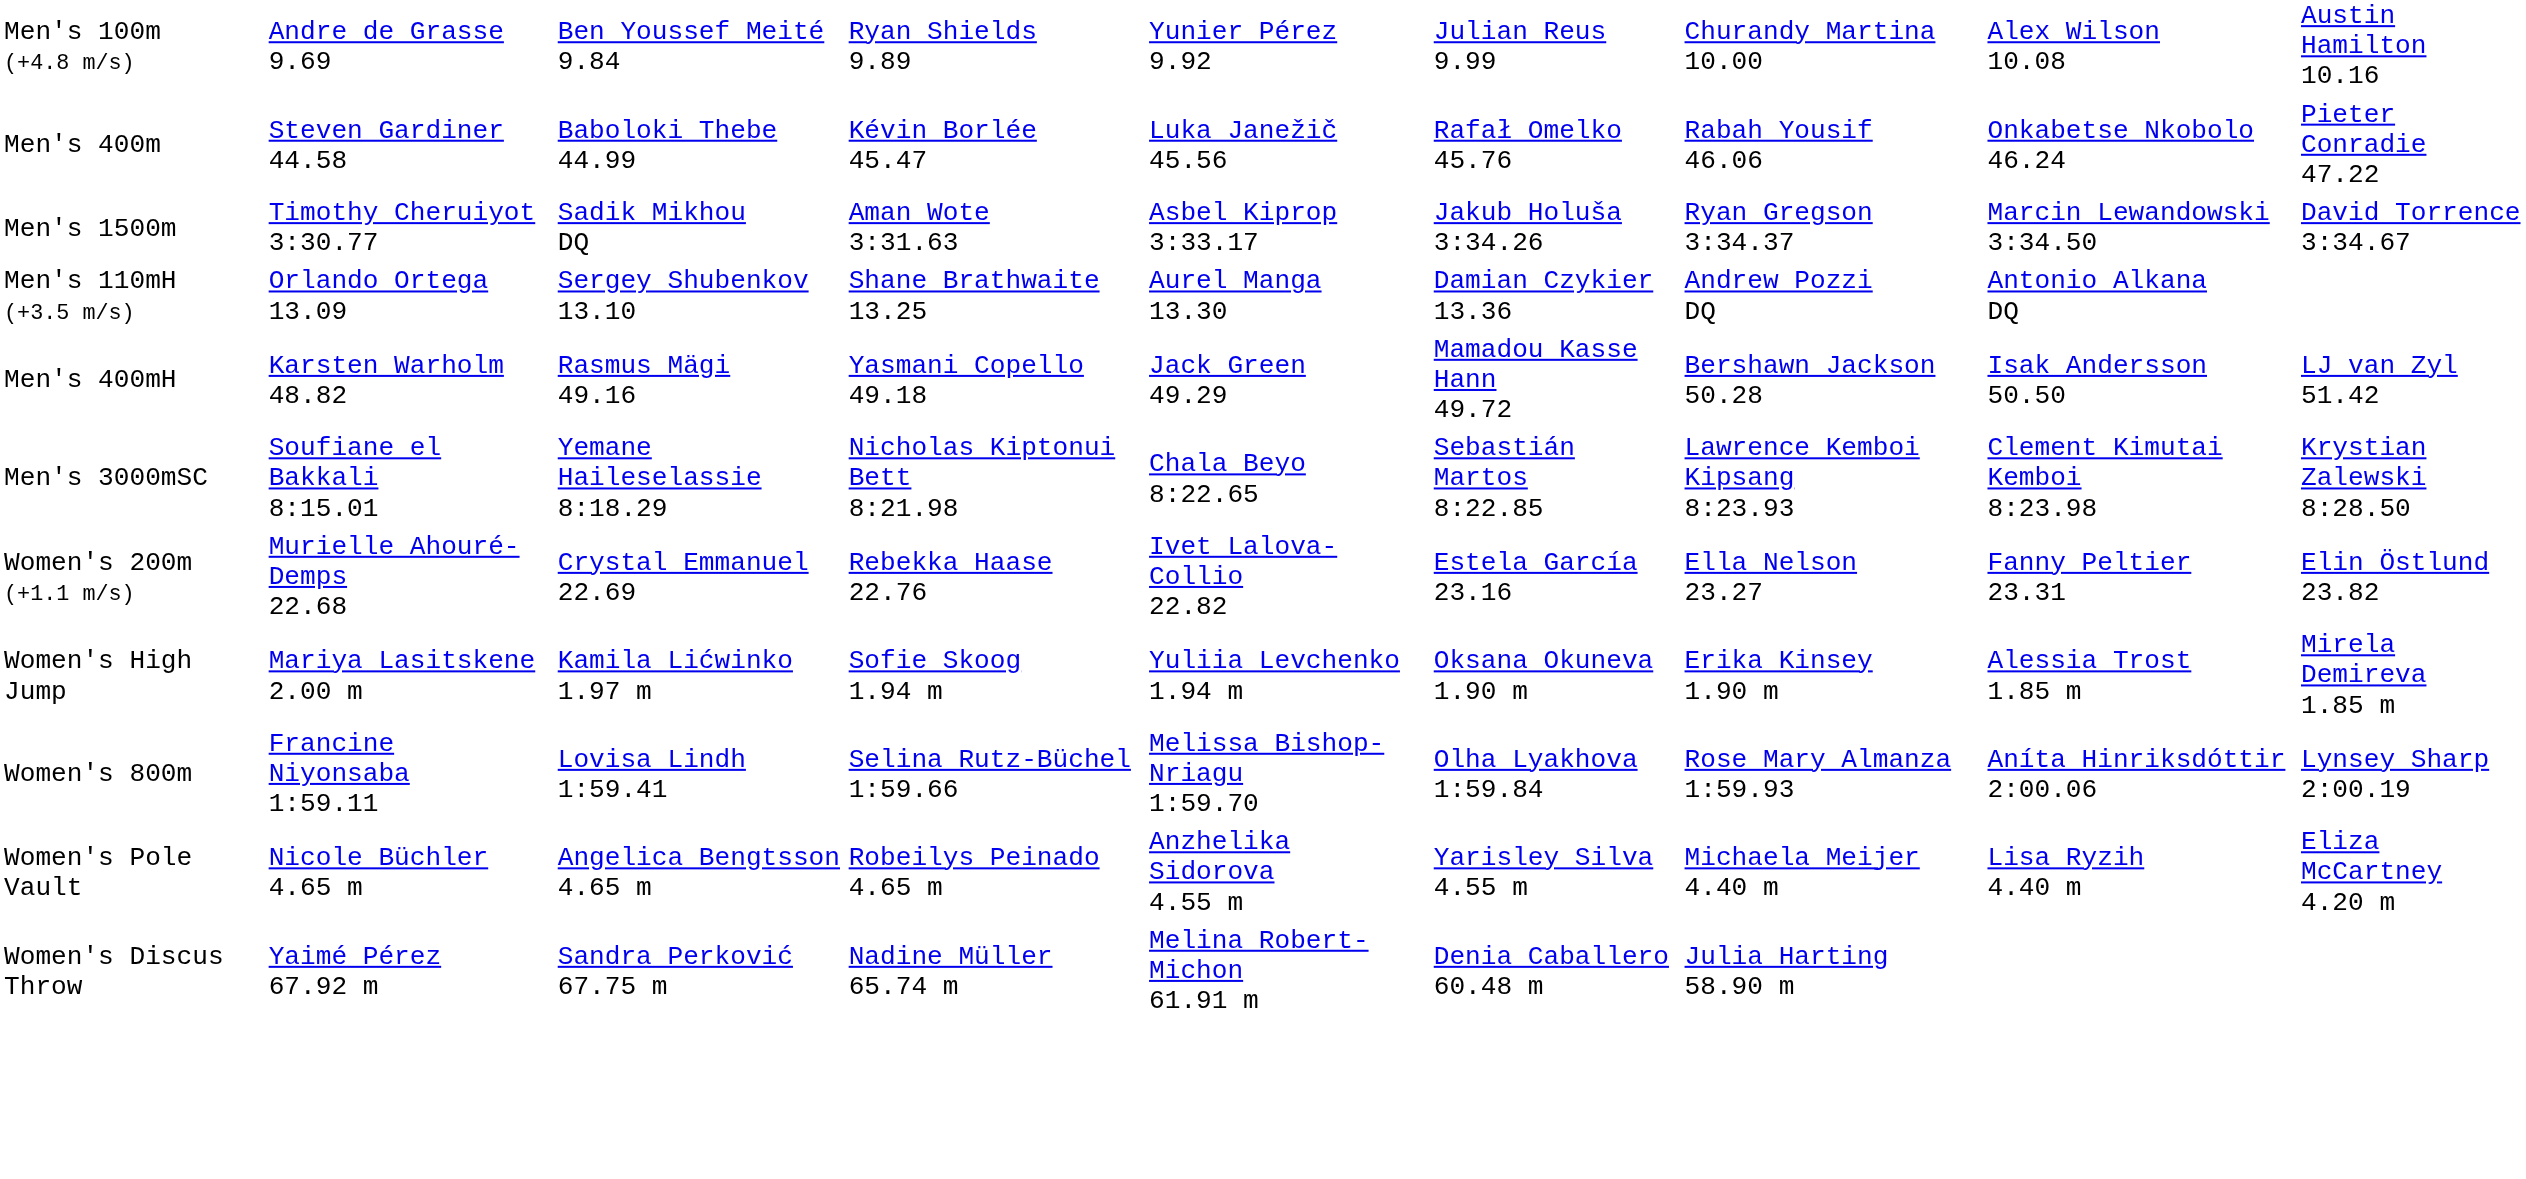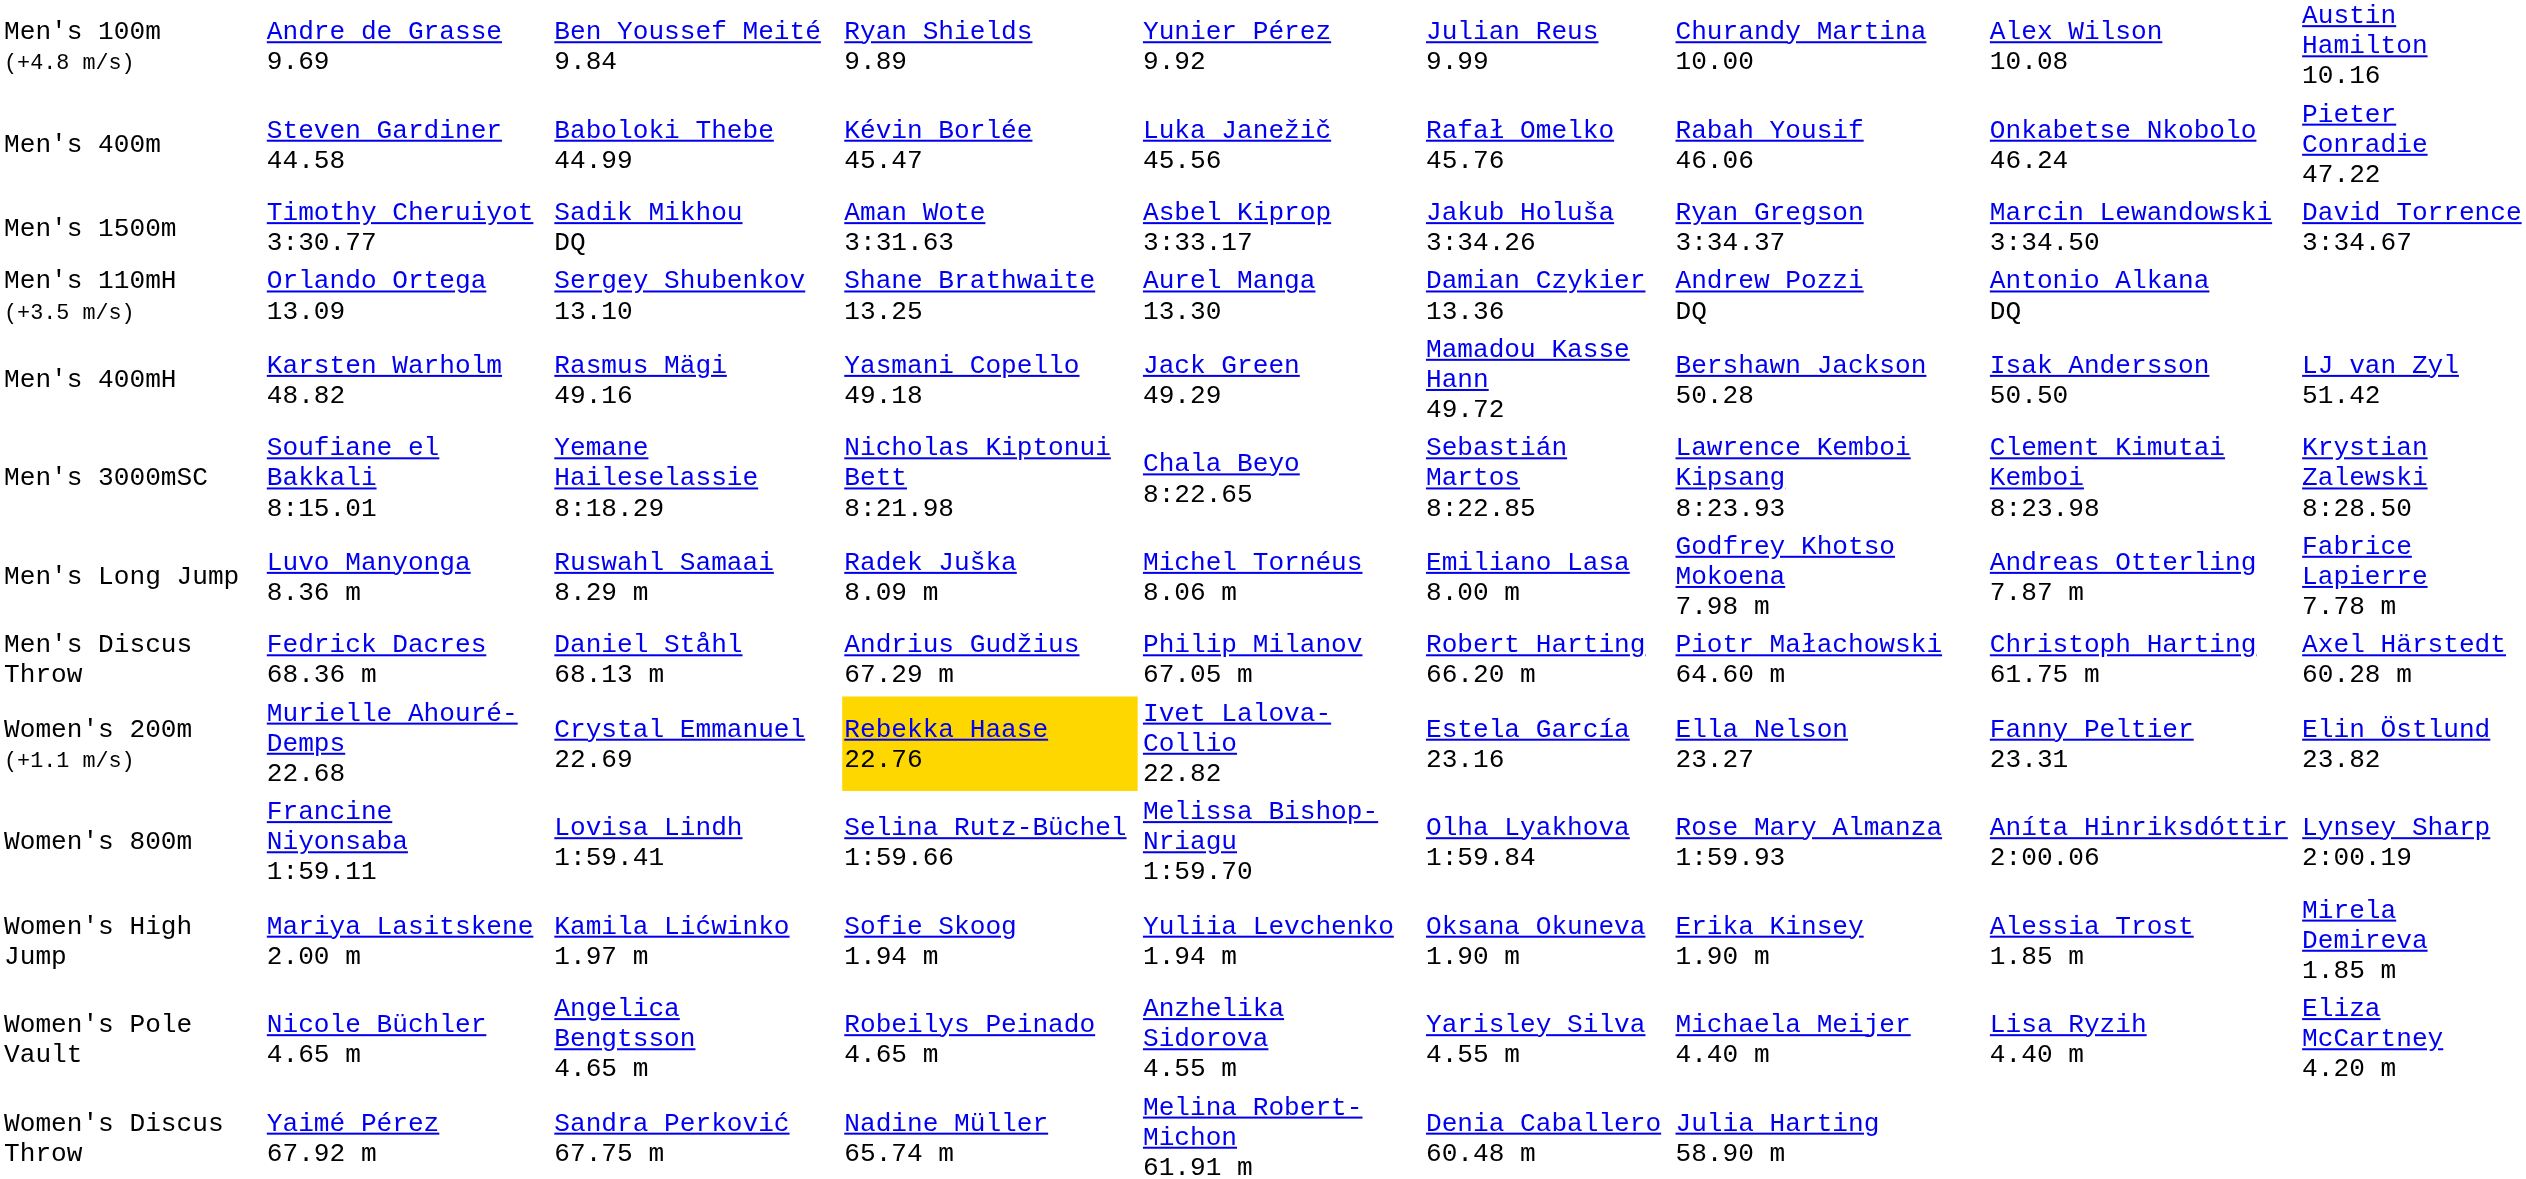+ row: Men's Long Jump | Luvo Manyonga 8.36 m | Ruswahl Samaai 8.29 m | Radek Juška 8.09 m | Michel Tornéus 8.06 m | Emiliano Lasa 8.00 m | Godfrey Khotso Mokoena 7.98 m | Andreas Otterling 7.87 m | Fabrice Lapierre 7.78 m
+ row: Men's Discus Throw | Fedrick Dacres 68.36 m | Daniel Ståhl 68.13 m | Andrius Gudžius 67.29 m | Philip Milanov 67.05 m | Robert Harting 66.20 m | Piotr Małachowski 64.60 m | Christoph Harting 61.75 m | Axel Härstedt 60.28 m
Women's 200m (+1.1 m/s) | column 4: no background -> gold background
rows swapped: Women's 800m <-> Women's High Jump
